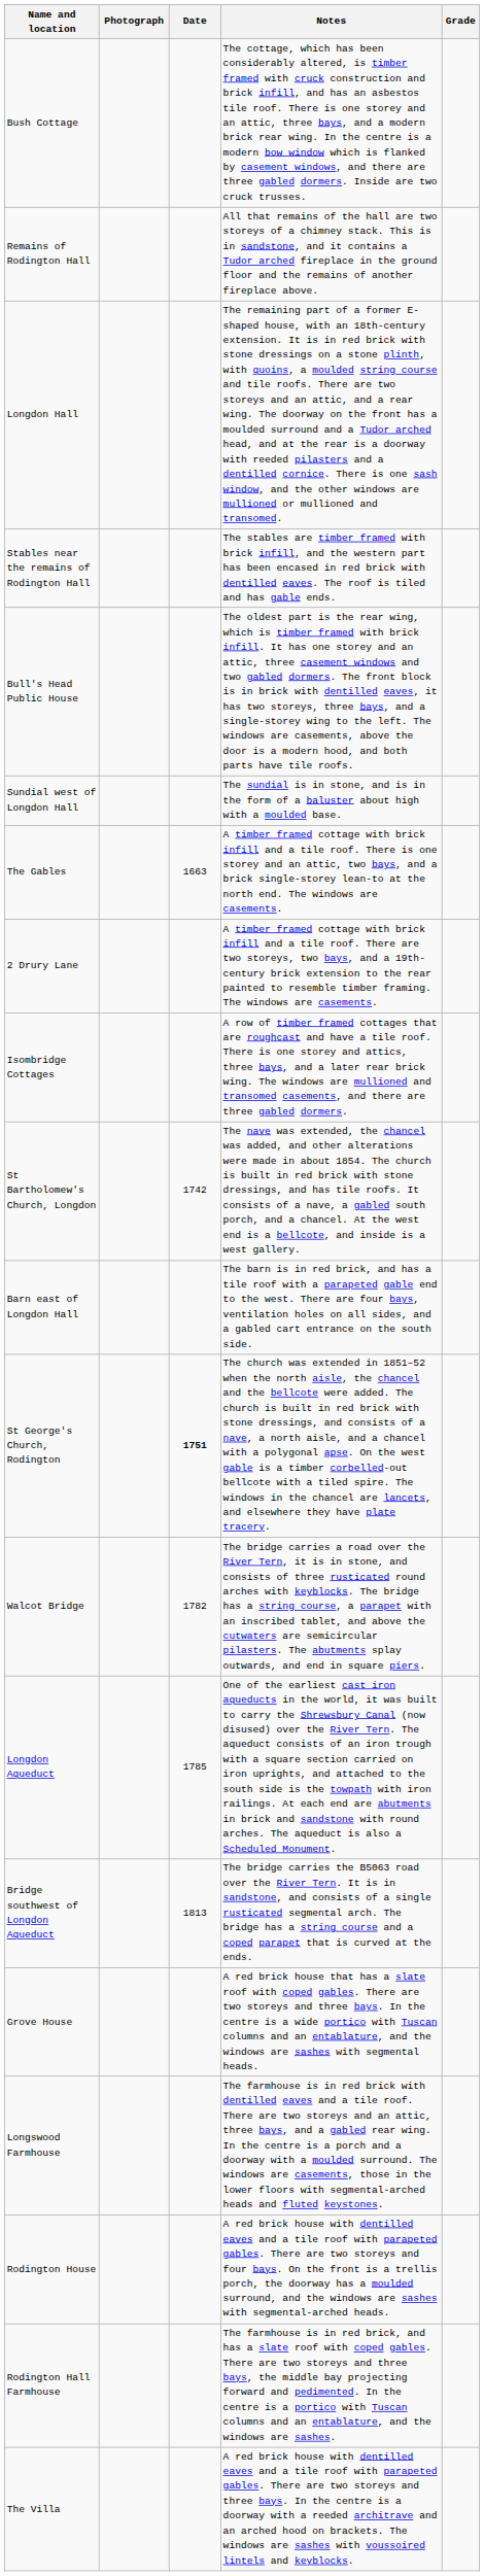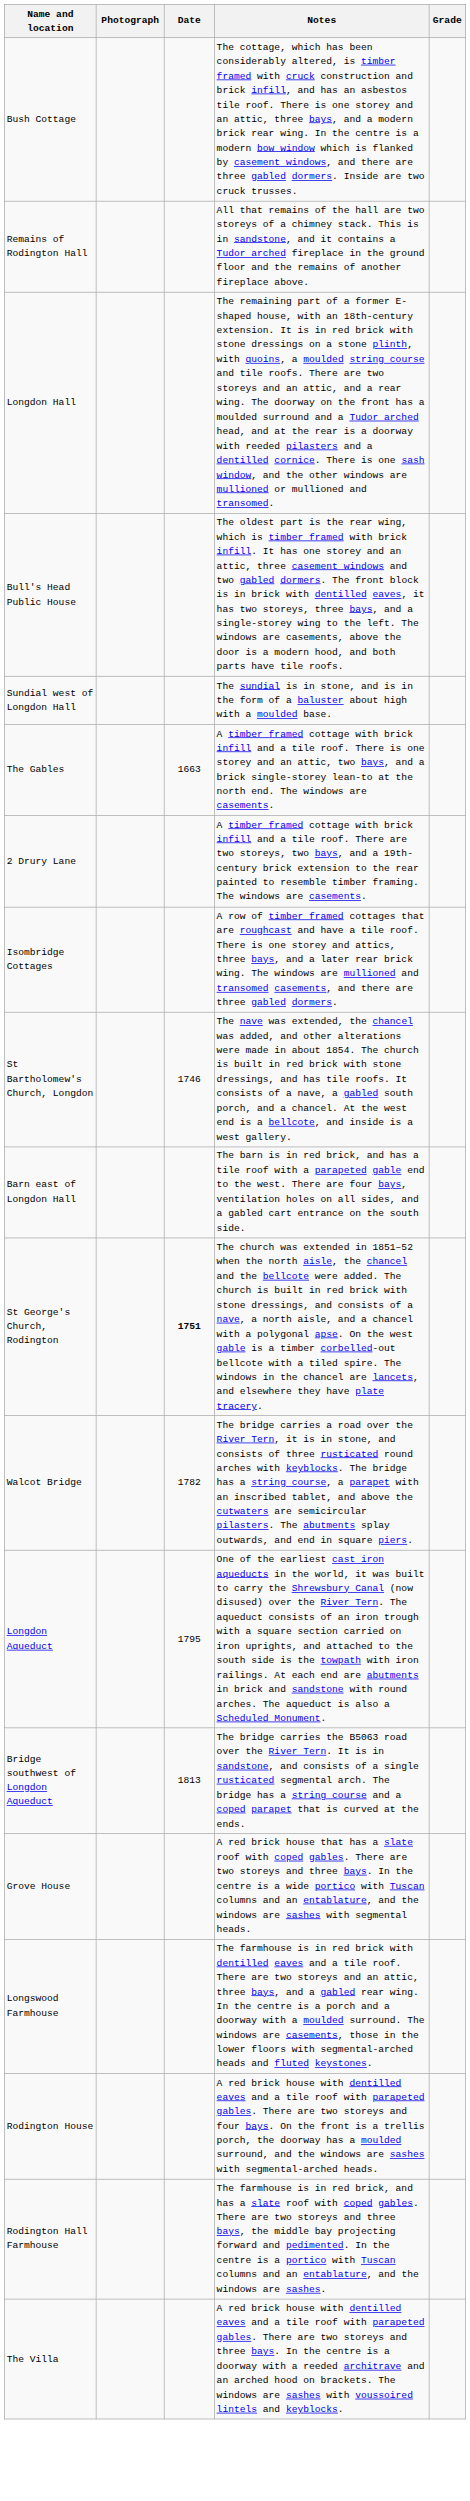- row: Stables near the remains of Rodington Hall | The stables are timber framed with brick infill, and the western part has been encased in red brick with dentilled eaves. The roof is tiled and has gable ends.
St Bartholomew's Church, Longdon | Date: 1742 -> 1746
Longdon Aqueduct | Date: 1785 -> 1795
